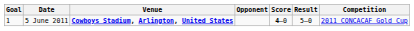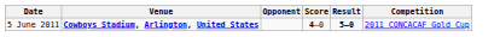- column: Goal | 1
5 June 2011 | Result: normal -> bold
